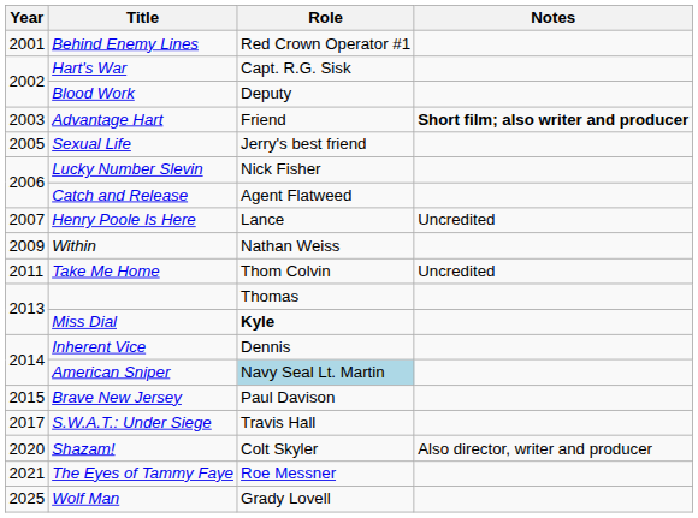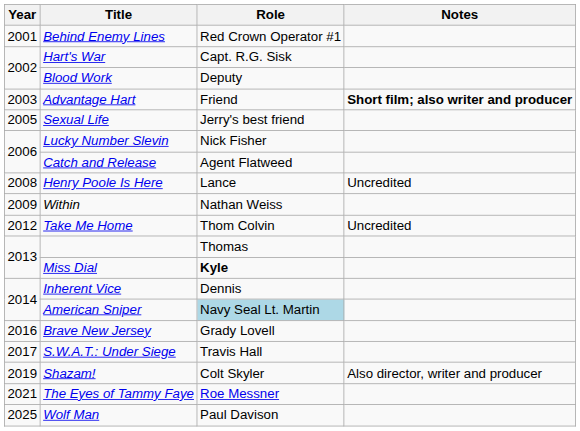Henry Poole Is Here | Year: 2007 -> 2008
Take Me Home | Year: 2011 -> 2012
Brave New Jersey | Year: 2015 -> 2016
Brave New Jersey | Role: Paul Davison -> Grady Lovell
Shazam! | Year: 2020 -> 2019
Wolf Man | Role: Grady Lovell -> Paul Davison
